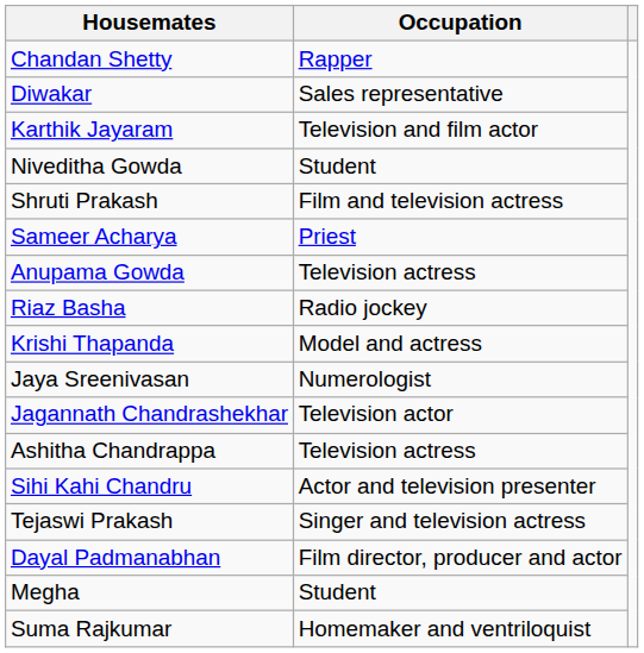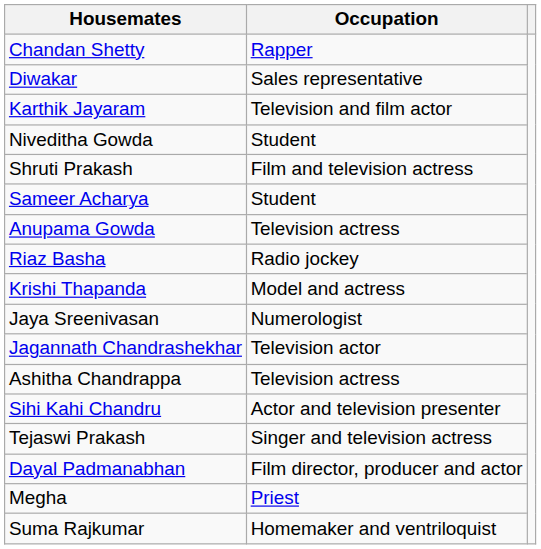Sameer Acharya | Occupation: Priest -> Student
Megha | Occupation: Student -> Priest
